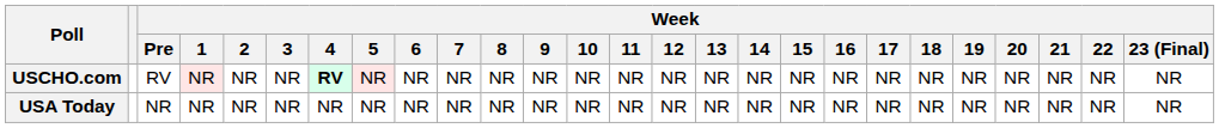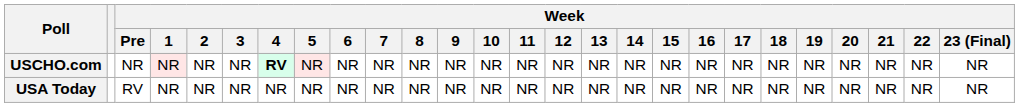USCHO.com | Week / Pre: RV -> NR
USA Today | Week / Pre: NR -> RV
